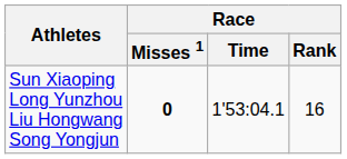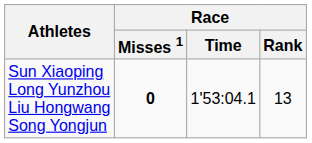Sun Xiaoping Long Yunzhou Liu Hongwang Song Yongjun | Race / Rank: 16 -> 13
